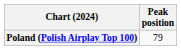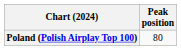Poland (Polish Airplay Top 100) | Peak position: 79 -> 80
